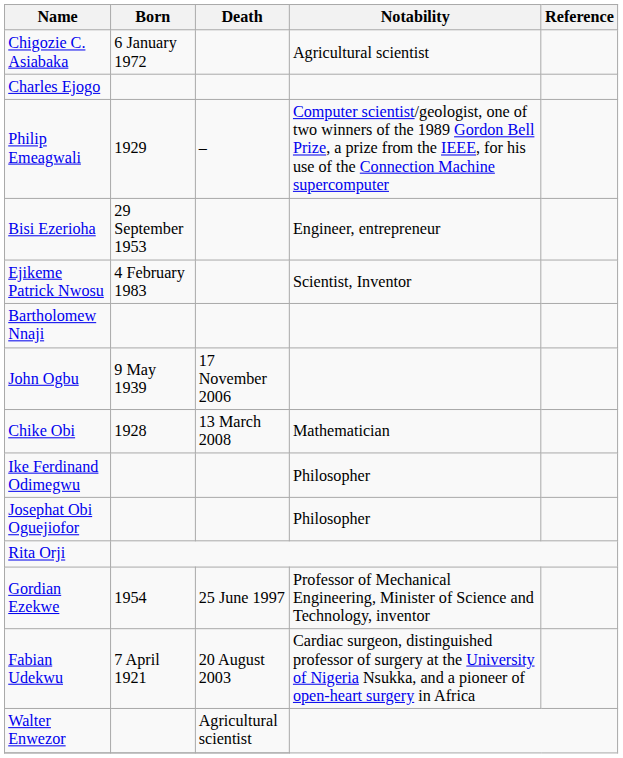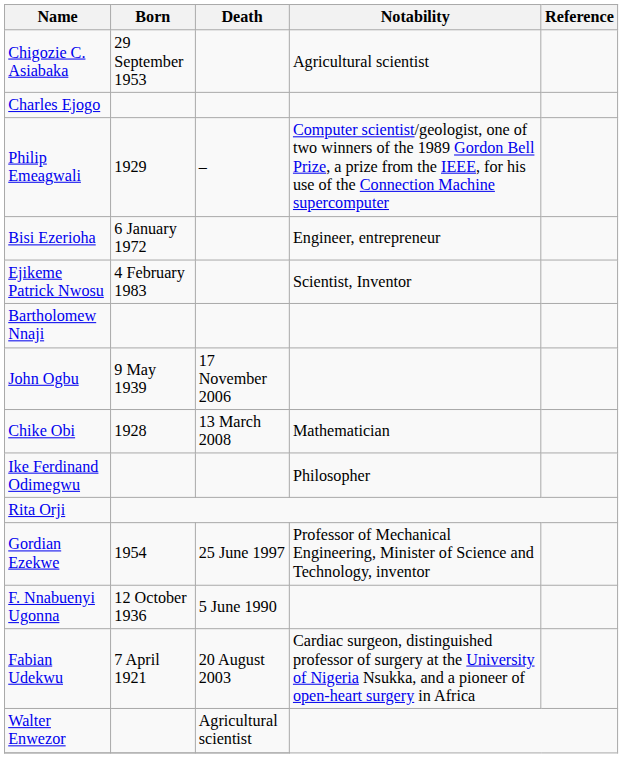Chigozie C. Asiabaka | Born: 6 January 1972 -> 29 September 1953
Bisi Ezerioha | Born: 29 September 1953 -> 6 January 1972
- row: Josephat Obi Oguejiofor | Philosopher
+ row: F. Nnabuenyi Ugonna | 12 October 1936 | 5 June 1990
